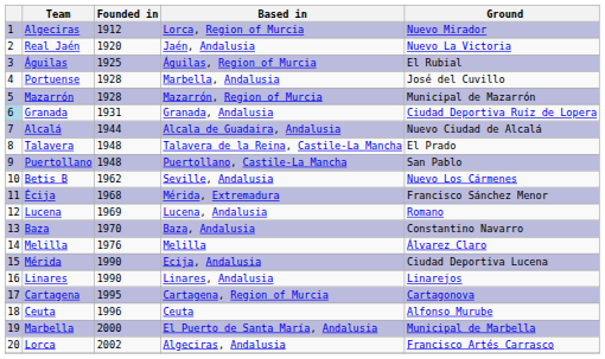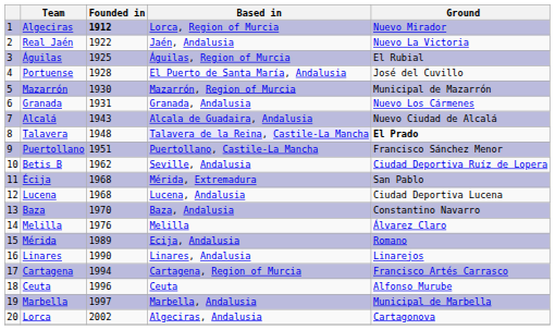Algeciras | Founded in: normal -> bold
Real Jaén | Founded in: 1920 -> 1922
Portuense | Based in: Marbella, Andalusia -> El Puerto de Santa María, Andalusia
Mazarrón | Founded in: 1928 -> 1930
Granada | column 1: lightblue background -> no background
Granada | Ground: Ciudad Deportiva Ruíz de Lopera -> Nuevo Los Cármenes
Alcalá | Founded in: 1944 -> 1943
Talavera | Based in: no background -> lavender background
Talavera | Ground: normal -> bold
Puertollano | Founded in: 1948 -> 1951
Puertollano | Ground: San Pablo -> Francisco Sánchez Menor
Betis B | Ground: Nuevo Los Cármenes -> Ciudad Deportiva Ruíz de Lopera
Écija | Ground: Francisco Sánchez Menor -> San Pablo
Lucena | Founded in: 1969 -> 1968
Lucena | Ground: Romano -> Ciudad Deportiva Lucena
Mérida | Founded in: 1990 -> 1989
Mérida | Ground: Ciudad Deportiva Lucena -> Romano
Cartagena | Founded in: 1995 -> 1994
Cartagena | Ground: Cartagonova -> Francisco Artés Carrasco
Marbella | Founded in: 2000 -> 1997
Marbella | Based in: El Puerto de Santa María, Andalusia -> Marbella, Andalusia
Lorca | Ground: Francisco Artés Carrasco -> Cartagonova
